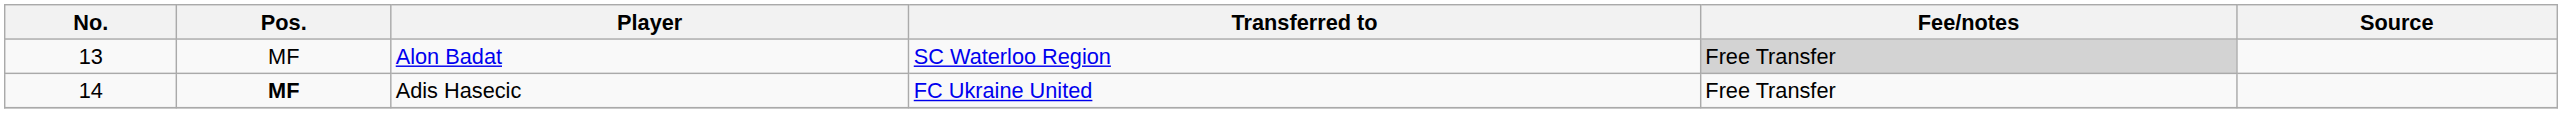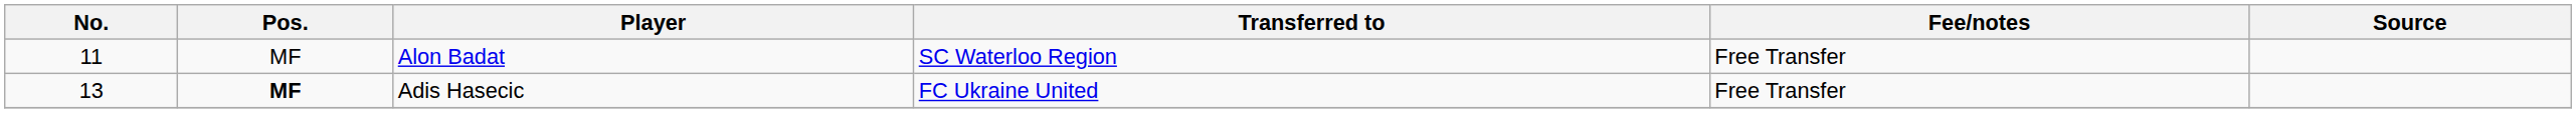Alon Badat | No.: 13 -> 11
Alon Badat | Fee/notes: lightgrey background -> no background
Adis Hasecic | No.: 14 -> 13
